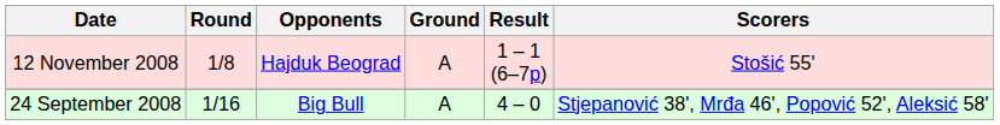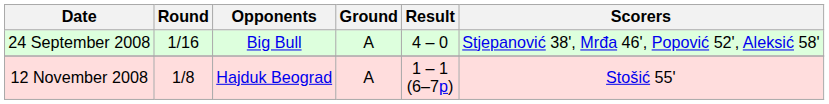rows swapped: 24 September 2008 <-> 12 November 2008
